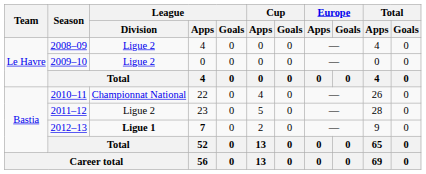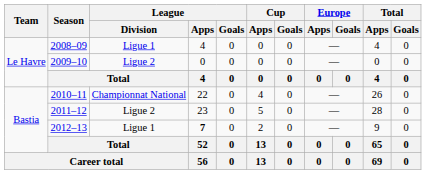2008–09 | League / Division: Ligue 2 -> Ligue 1
2012–13 | League / Division: bold -> normal
